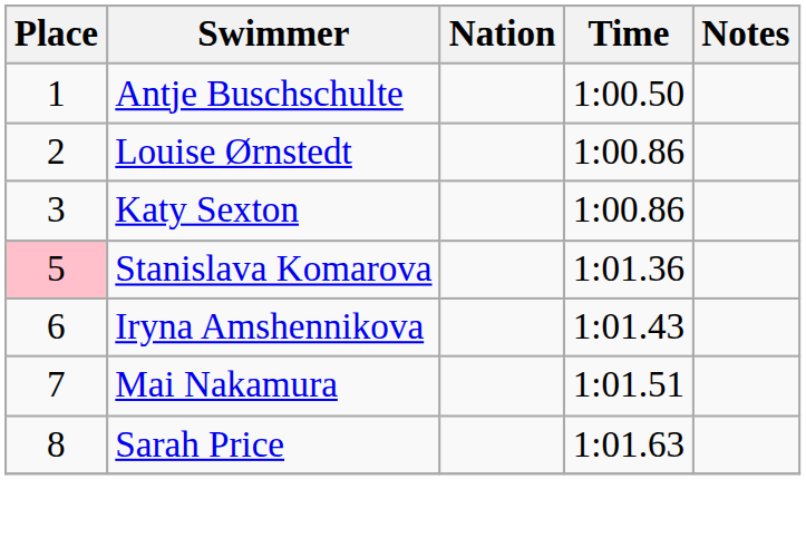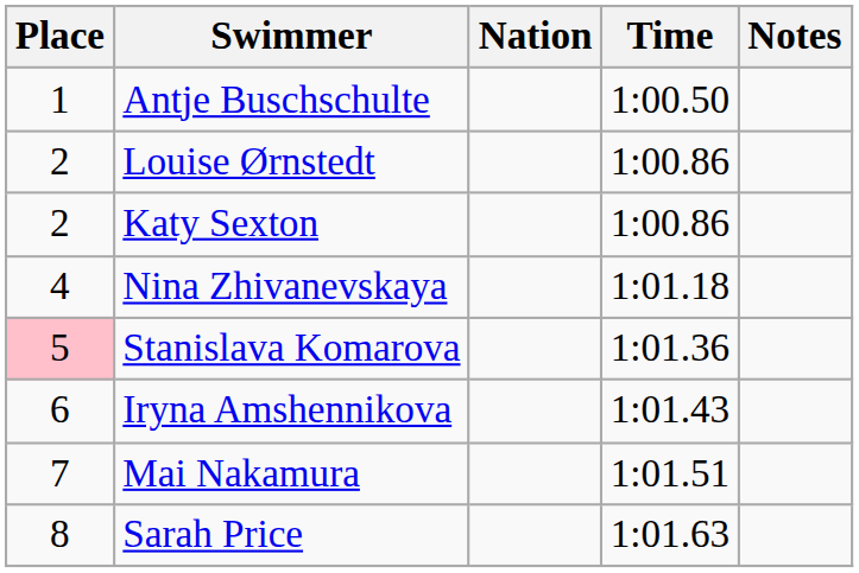Katy Sexton | Place: 3 -> 2
+ row: 4 | Nina Zhivanevskaya | 1:01.18
